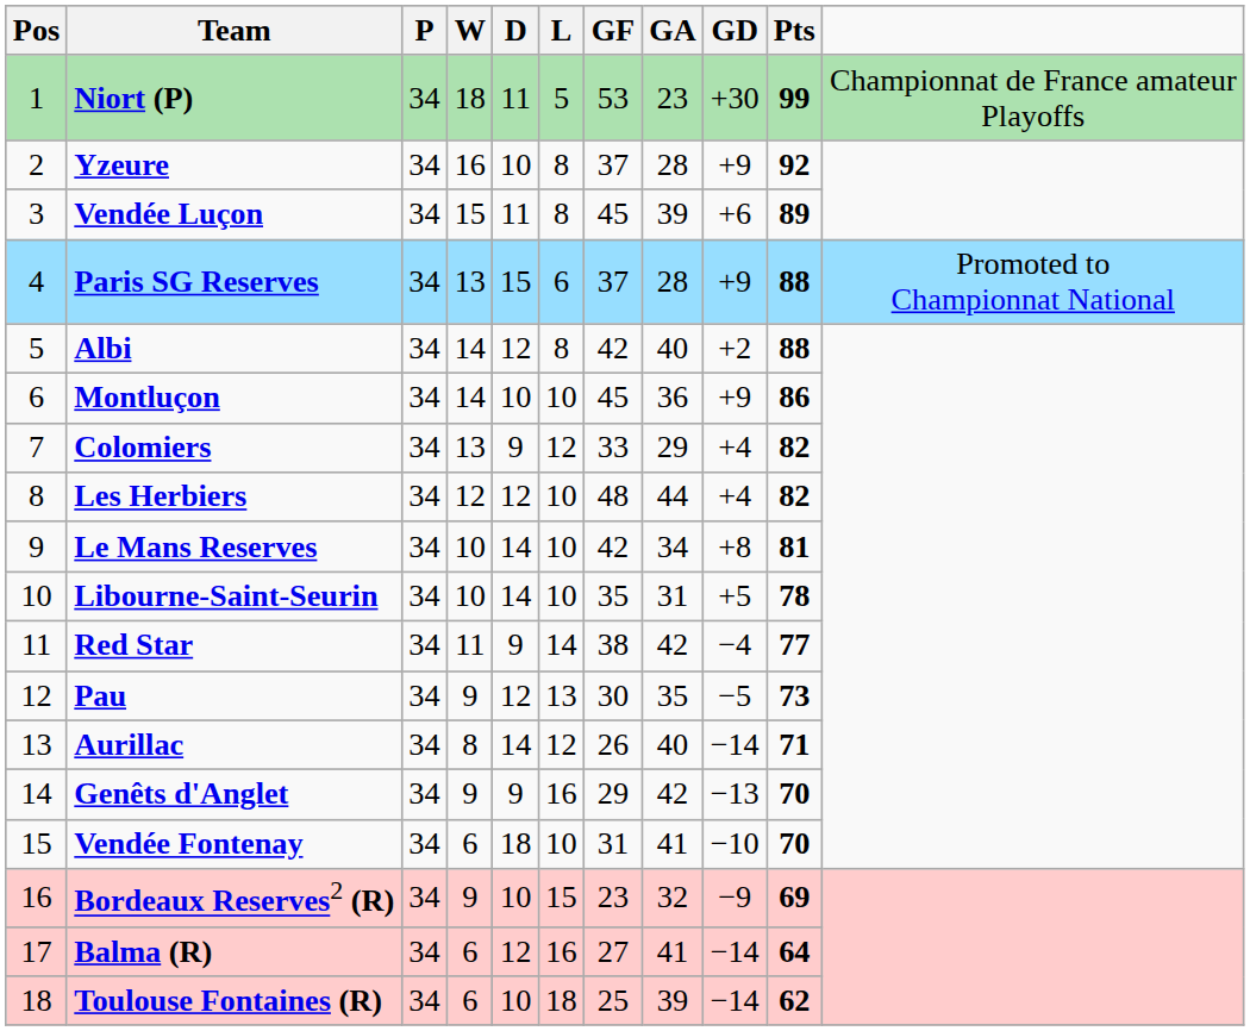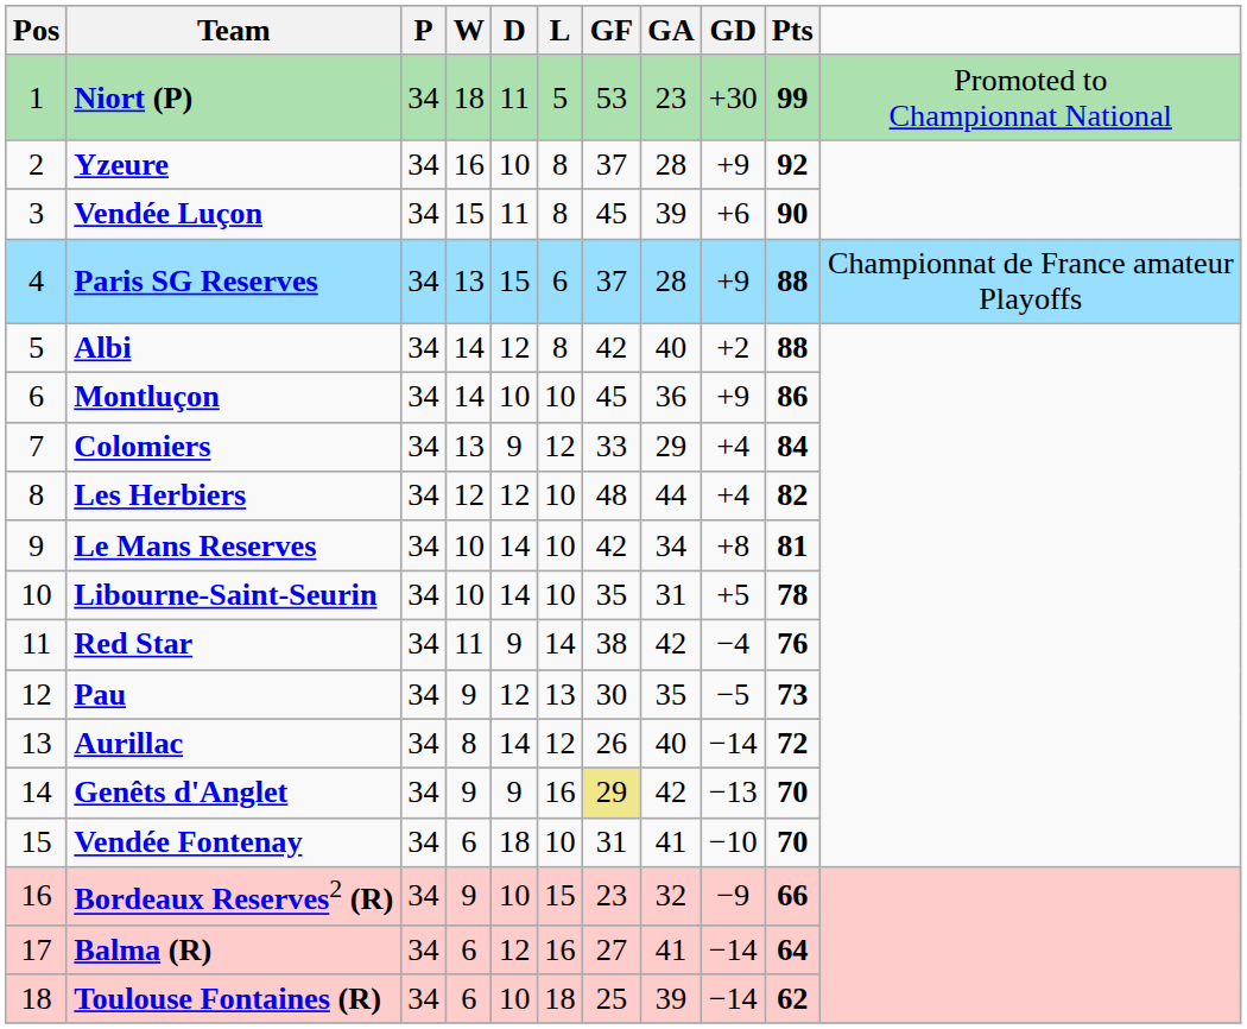Niort (P) | column 11: Championnat de France amateur Playoffs -> Promoted to Championnat National
Vendée Luçon | Pts: 89 -> 90
Paris SG Reserves | column 11: Promoted to Championnat National -> Championnat de France amateur Playoffs
Colomiers | Pts: 82 -> 84
Red Star | Pts: 77 -> 76
Aurillac | Pts: 71 -> 72
Genêts d'Anglet | GF: no background -> khaki background
Bordeaux Reserves2 (R) | Pts: 69 -> 66
